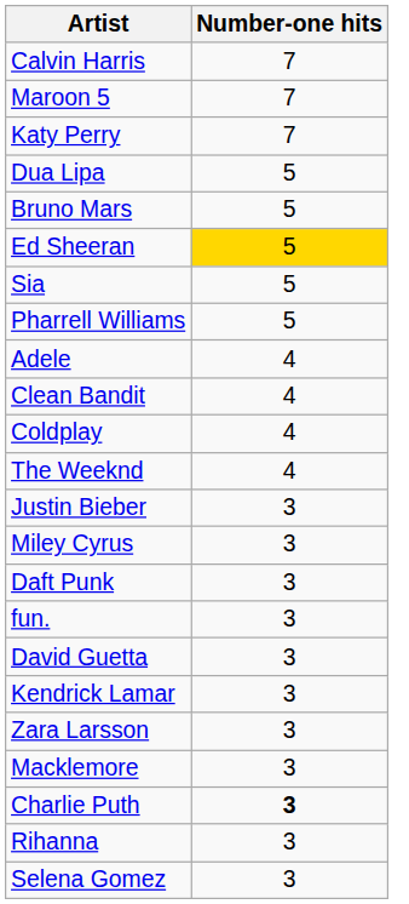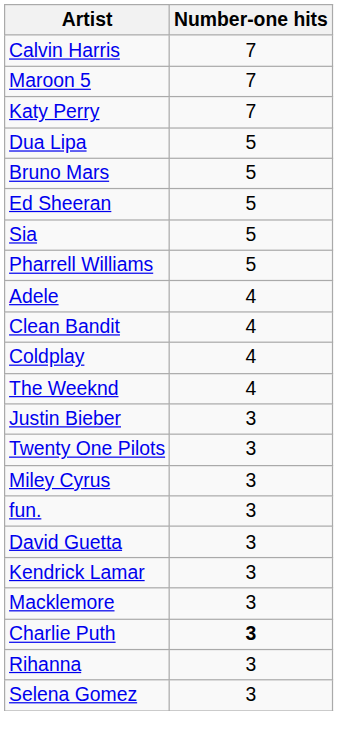Ed Sheeran | Number-one hits: gold background -> no background
+ row: Twenty One Pilots | 3
- row: Daft Punk | 3
- row: Zara Larsson | 3
